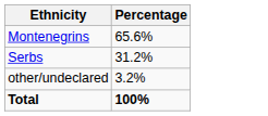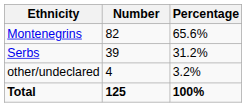+ column: Number | 82 | 39 | 4 | 125
